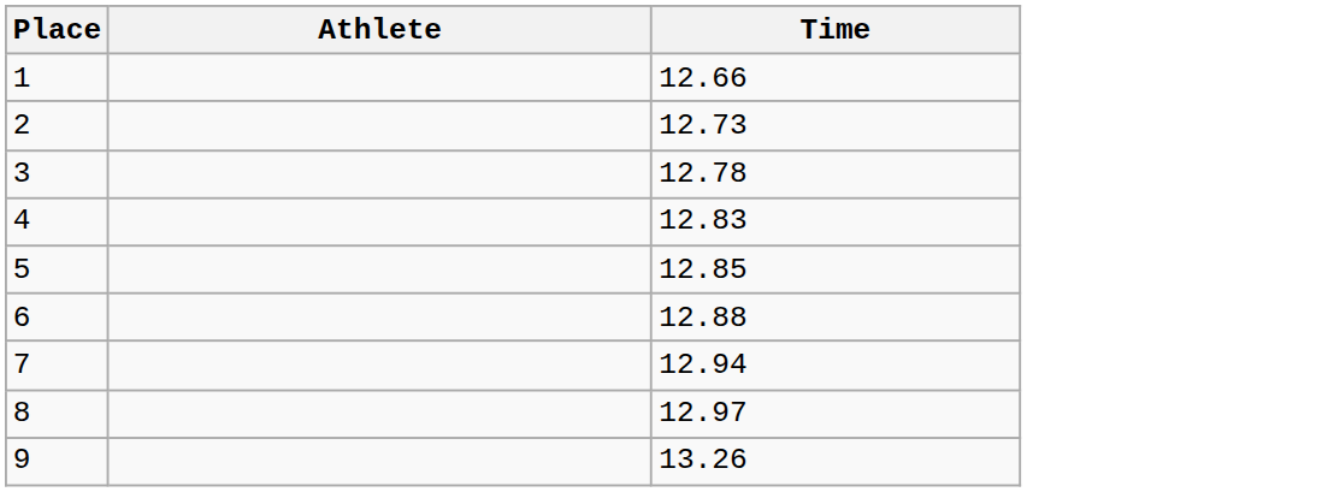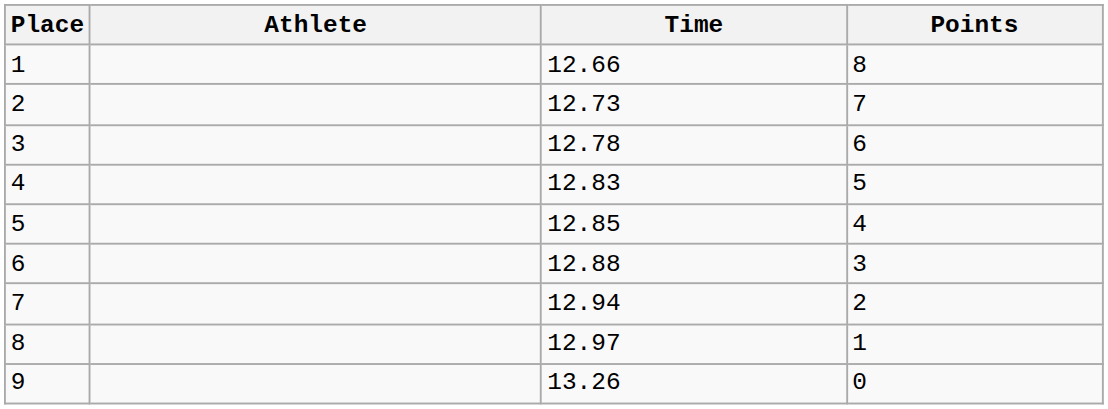+ column: Points | 8 | 7 | 6 | 5 | 4 | 3 | 2 | 1 | 0
